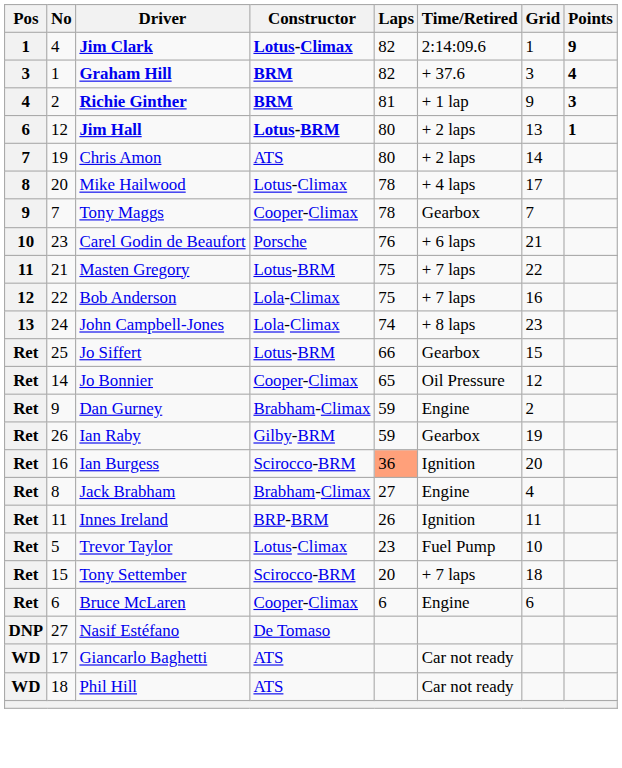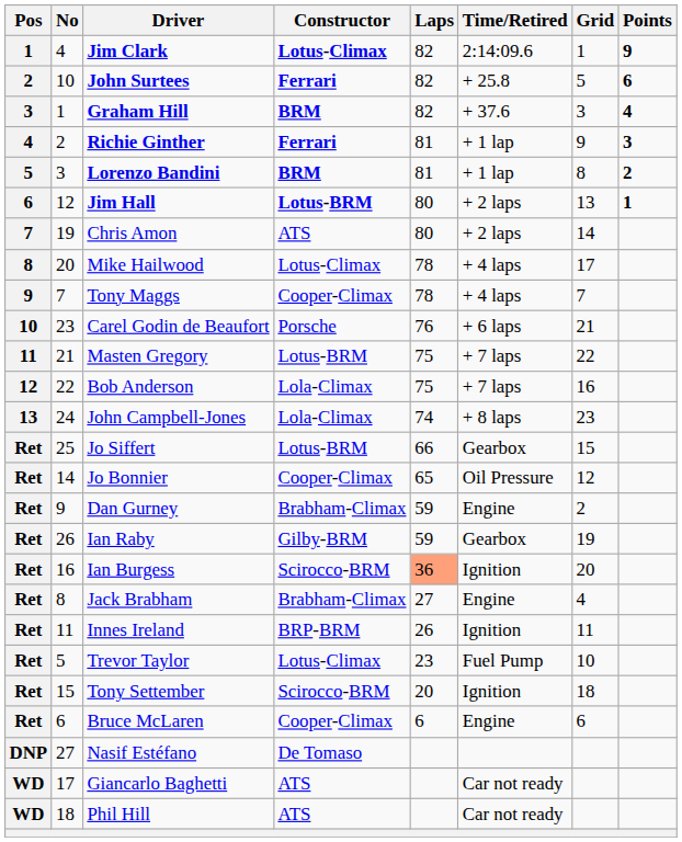+ row: 2 | 10 | John Surtees | Ferrari | 82 | + 25.8 | 5 | 6
Richie Ginther | Constructor: BRM -> Ferrari
+ row: 5 | 3 | Lorenzo Bandini | BRM | 81 | + 1 lap | 8 | 2
Tony Maggs | Time/Retired: Gearbox -> + 4 laps
Tony Settember | Time/Retired: + 7 laps -> Ignition
